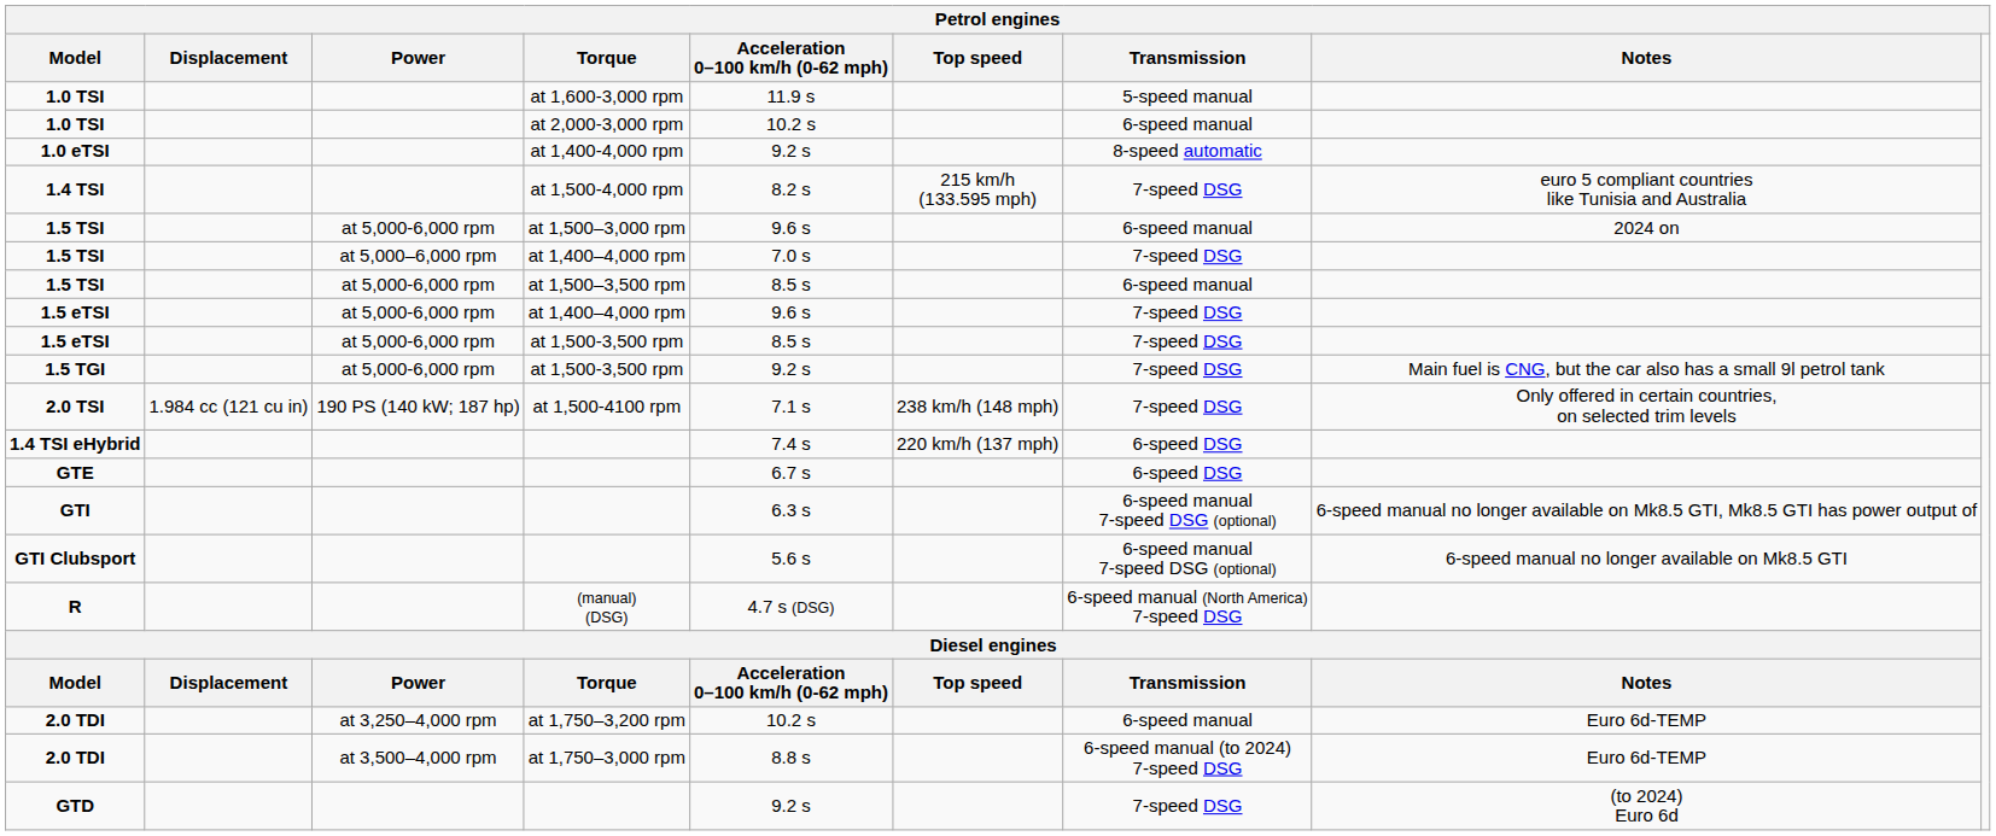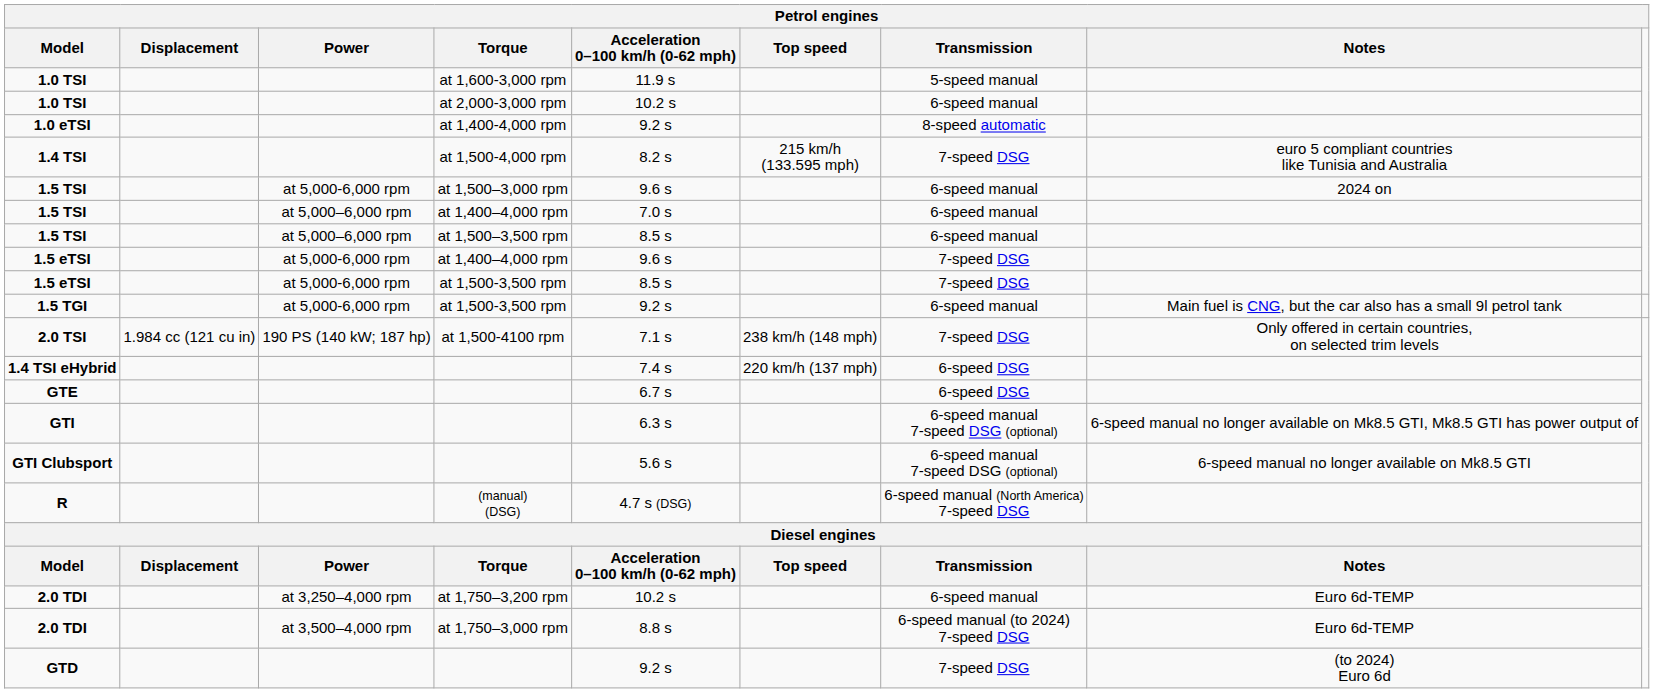1.5 TSI / at 1,400–4,000 rpm | Transmission: 7-speed DSG -> 6-speed manual
1.5 TSI / at 1,500–3,500 rpm | Power: at 5,000-6,000 rpm -> at 5,000–6,000 rpm
1.5 TGI | Transmission: 7-speed DSG -> 6-speed manual
